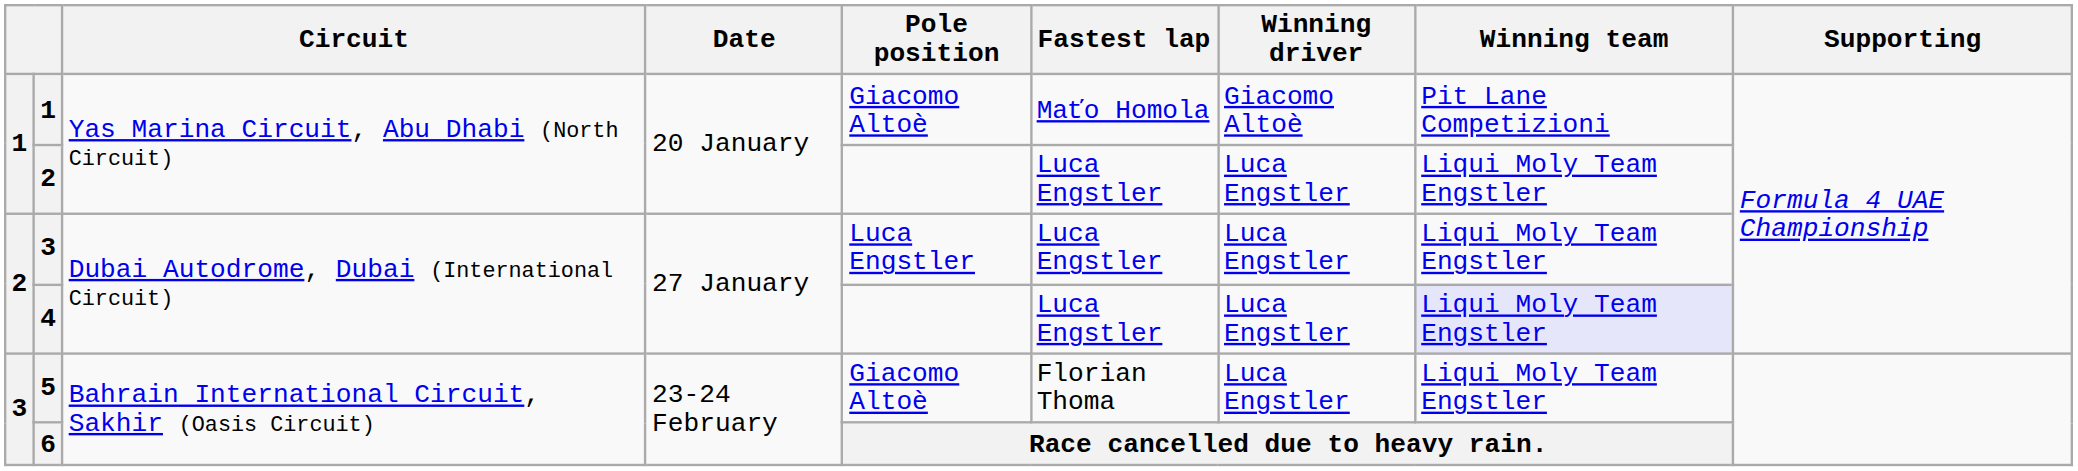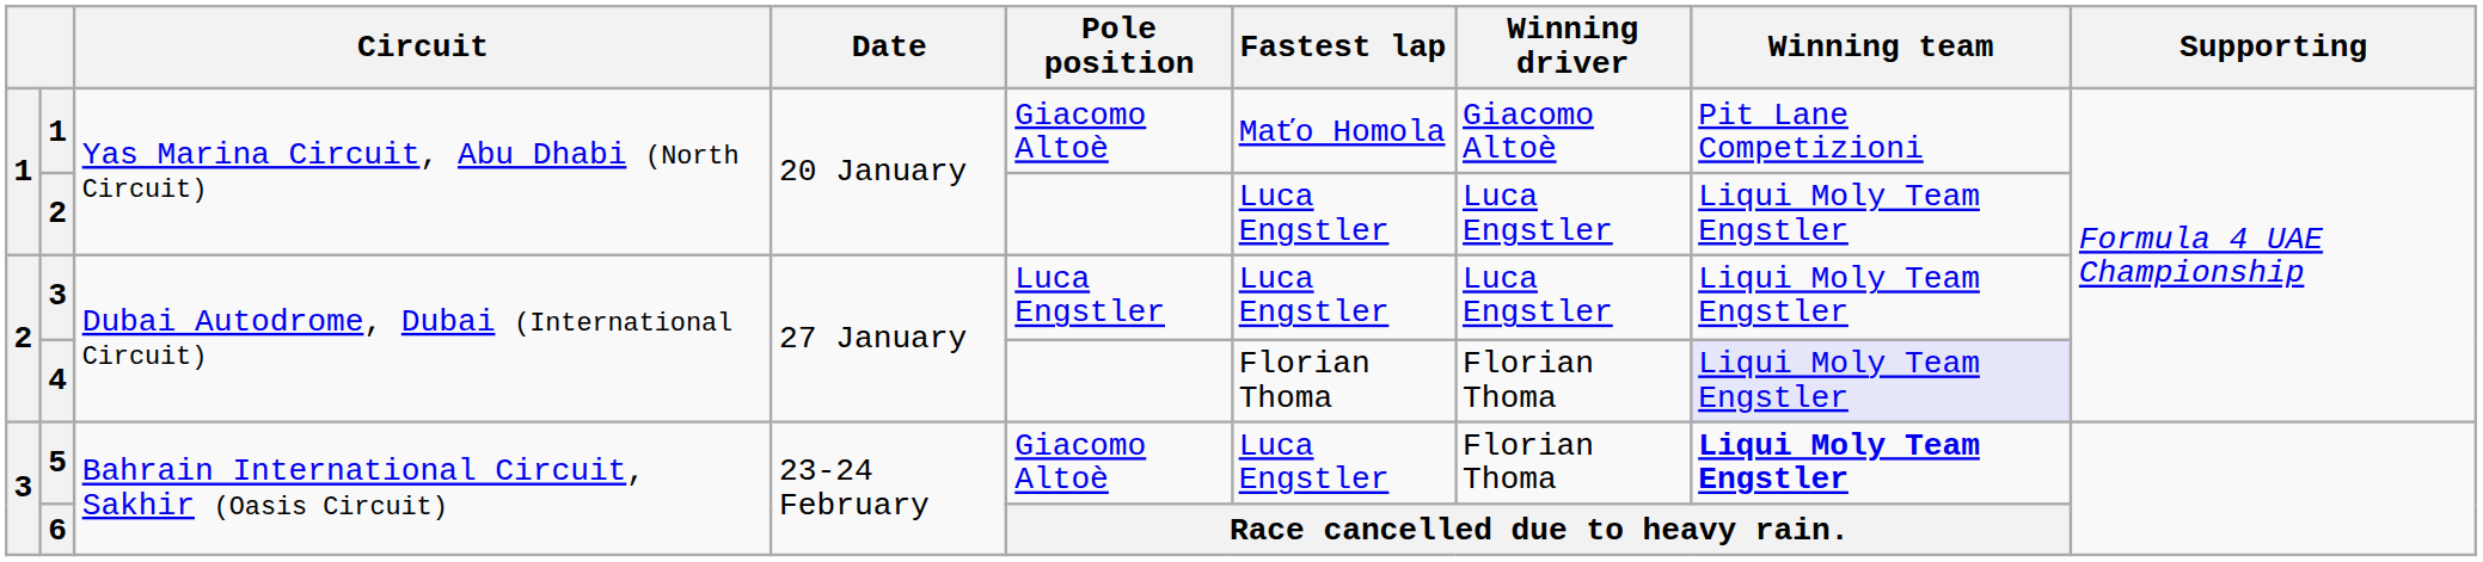4 | Fastest lap: Luca Engstler -> Florian Thoma
4 | Winning driver: Luca Engstler -> Florian Thoma
5 | Fastest lap: Florian Thoma -> Luca Engstler
5 | Winning driver: Luca Engstler -> Florian Thoma
5 | Winning team: normal -> bold
